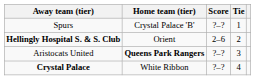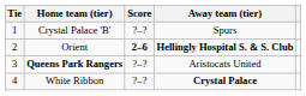columns swapped: Tie <-> Away team (tier)
Orient | Score: normal -> bold
